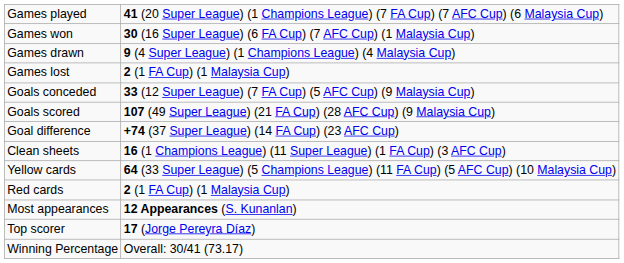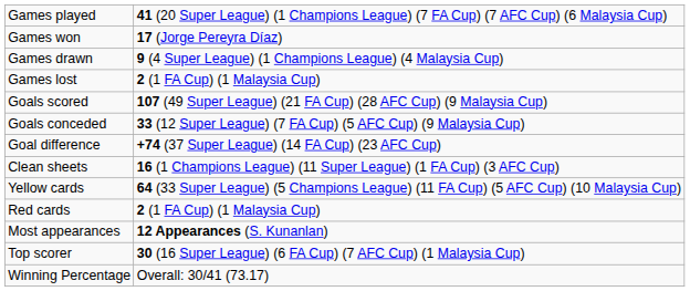Games won | column 2: 30 (16 Super League) (6 FA Cup) (7 AFC Cup) (1 Malaysia Cup) -> 17 (Jorge Pereyra Díaz)
rows swapped: Goals scored <-> Goals conceded
Top scorer | column 2: 17 (Jorge Pereyra Díaz) -> 30 (16 Super League) (6 FA Cup) (7 AFC Cup) (1 Malaysia Cup)
